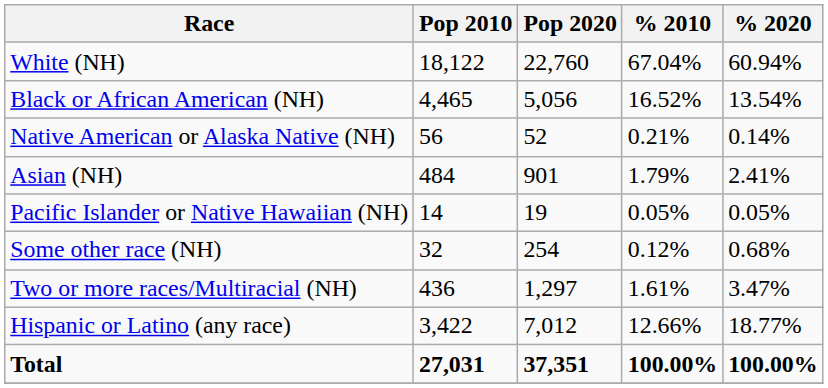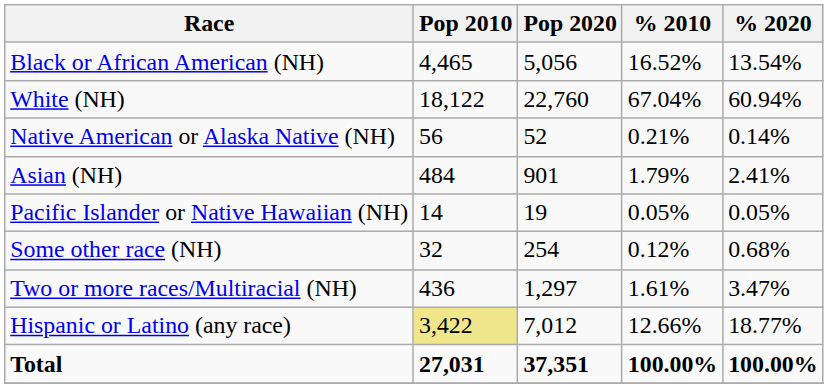rows swapped: White (NH) <-> Black or African American (NH)
Hispanic or Latino (any race) | Pop 2010: no background -> khaki background
